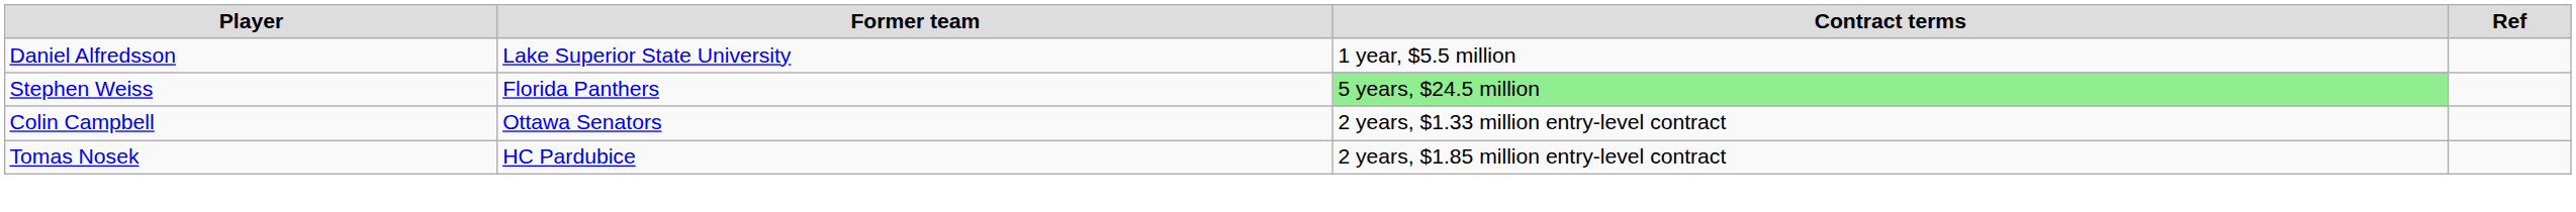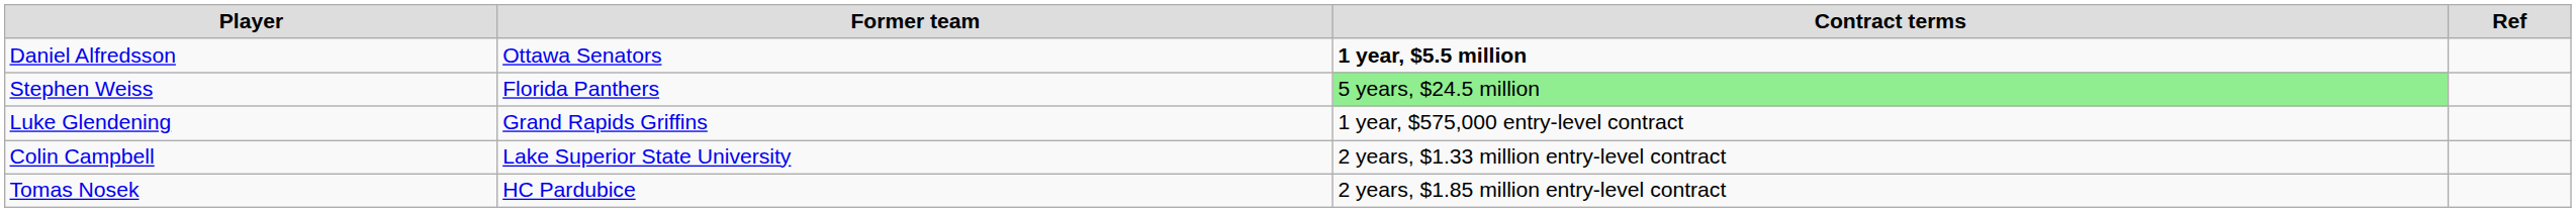Daniel Alfredsson | Former team: Lake Superior State University -> Ottawa Senators
Daniel Alfredsson | Contract terms: normal -> bold
+ row: Luke Glendening | Grand Rapids Griffins | 1 year, $575,000 entry-level contract
Colin Campbell | Former team: Ottawa Senators -> Lake Superior State University
